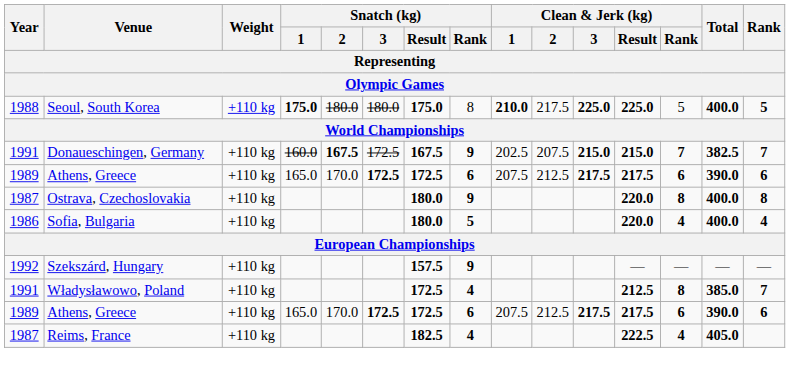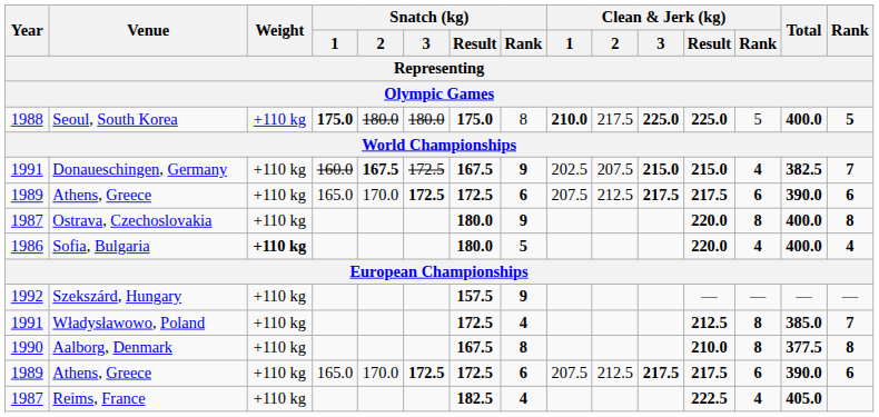Donaueschingen, Germany | Clean & Jerk (kg) / Rank: 7 -> 4
Sofia, Bulgaria | Weight: normal -> bold
+ row: 1990 | Aalborg, Denmark | +110 kg | 167.5 | 8 | 210.0 | 8 | 377.5 | 8
